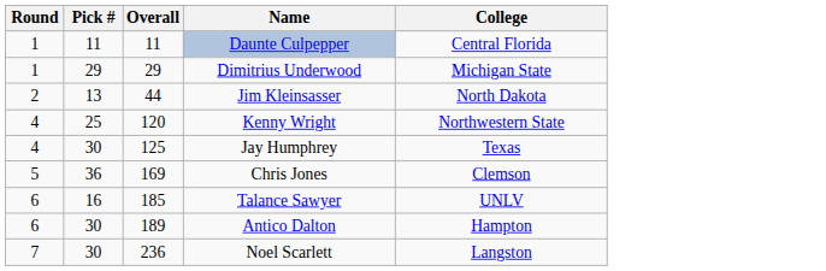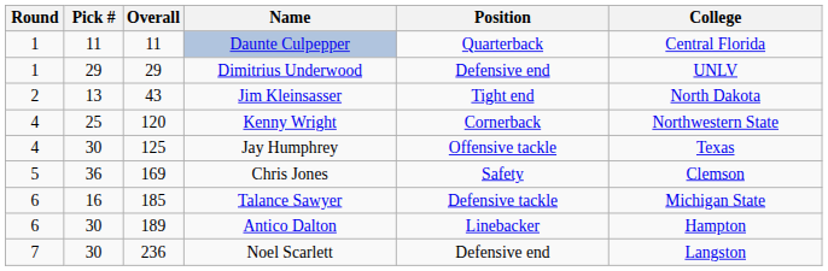+ column: Position | Quarterback | Defensive end | Tight end | Cornerback | Offensive tackle | Safety | Defensive tackle | Linebacker | Defensive end
Dimitrius Underwood | College: Michigan State -> UNLV
Jim Kleinsasser | Overall: 44 -> 43
Talance Sawyer | College: UNLV -> Michigan State
